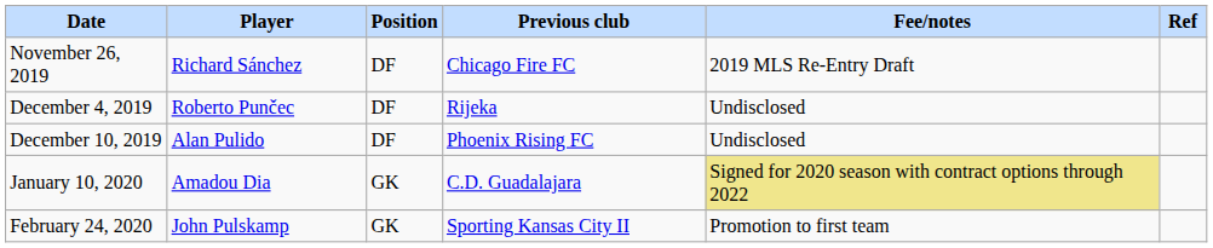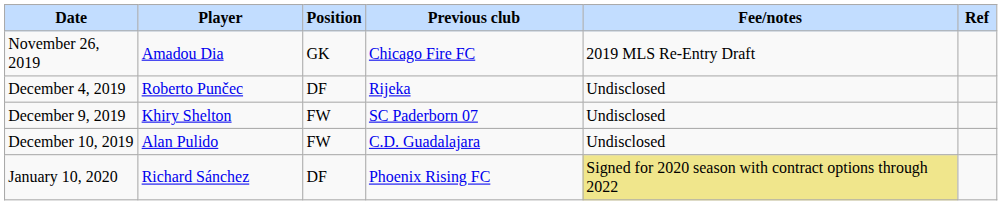November 26, 2019 | Player: Richard Sánchez -> Amadou Dia
November 26, 2019 | Position: DF -> GK
+ row: December 9, 2019 | Khiry Shelton | FW | SC Paderborn 07 | Undisclosed
December 10, 2019 | Position: DF -> FW
December 10, 2019 | Previous club: Phoenix Rising FC -> C.D. Guadalajara
January 10, 2020 | Player: Amadou Dia -> Richard Sánchez
January 10, 2020 | Position: GK -> DF
January 10, 2020 | Previous club: C.D. Guadalajara -> Phoenix Rising FC
- row: February 24, 2020 | John Pulskamp | GK | Sporting Kansas City II | Promotion to first team
